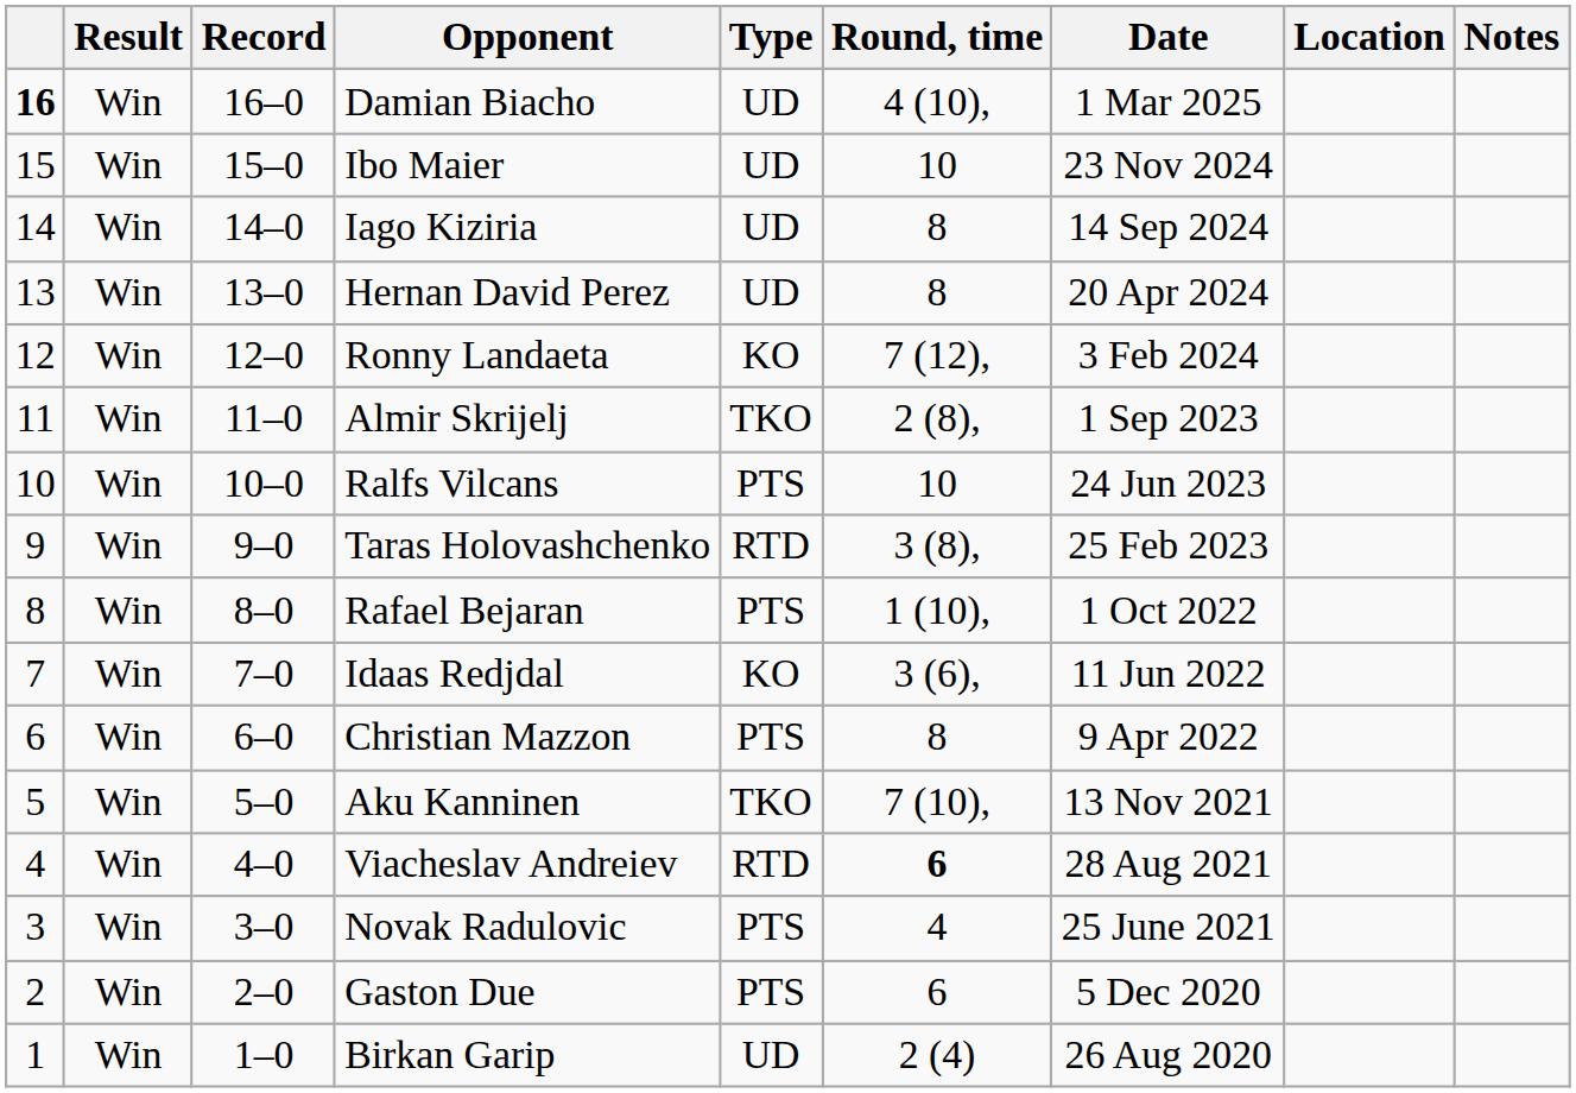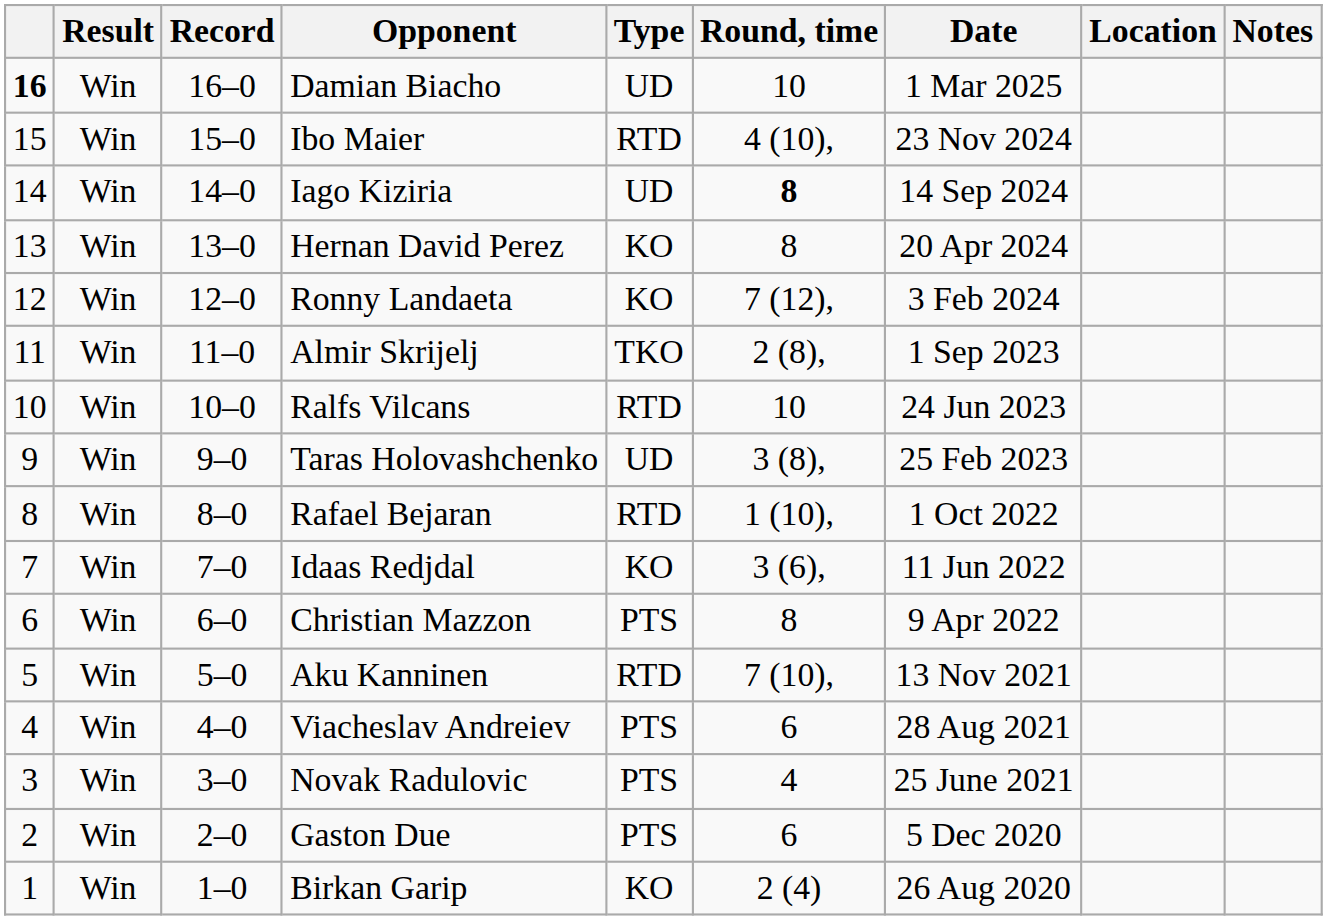Damian Biacho | Round, time: 4 (10), -> 10
Ibo Maier | Type: UD -> RTD
Ibo Maier | Round, time: 10 -> 4 (10),
Iago Kiziria | Round, time: normal -> bold
Hernan David Perez | Type: UD -> KO
Ralfs Vilcans | Type: PTS -> RTD
Taras Holovashchenko | Type: RTD -> UD
Rafael Bejaran | Type: PTS -> RTD
Aku Kanninen | Type: TKO -> RTD
Viacheslav Andreiev | Type: RTD -> PTS
Viacheslav Andreiev | Round, time: bold -> normal
Birkan Garip | Type: UD -> KO
